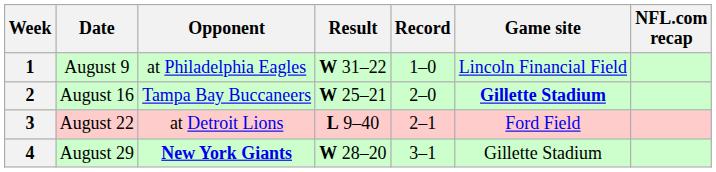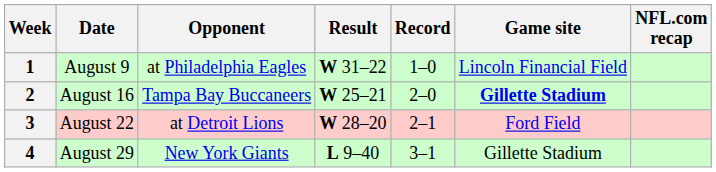3 | Result: L 9–40 -> W 28–20
4 | Opponent: bold -> normal
4 | Result: W 28–20 -> L 9–40
